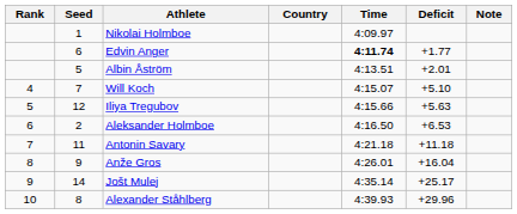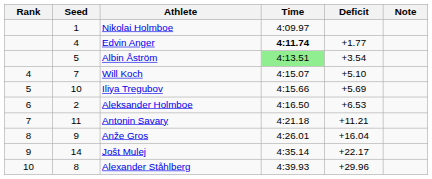- column: Country
Edvin Anger | Seed: 6 -> 4
Albin Åström | Time: no background -> lightgreen background
Albin Åström | Deficit: +2.01 -> +3.54
Iliya Tregubov | Seed: 12 -> 10
Iliya Tregubov | Deficit: +5.63 -> +5.69
Antonin Savary | Deficit: +11.18 -> +11.21
Jošt Mulej | Deficit: +25.17 -> +22.17
